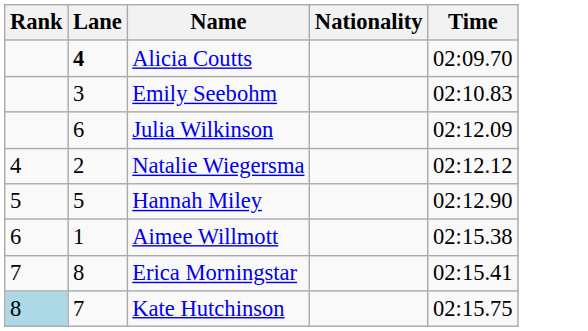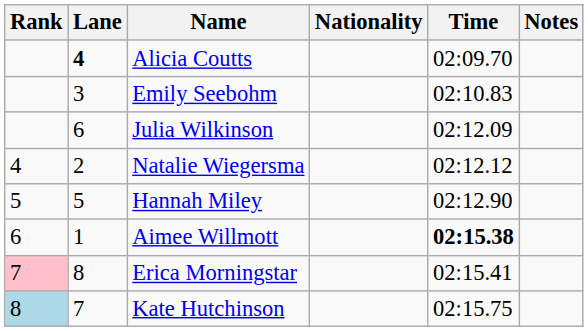+ column: Notes
Aimee Willmott | Time: normal -> bold
Erica Morningstar | Rank: no background -> pink background
